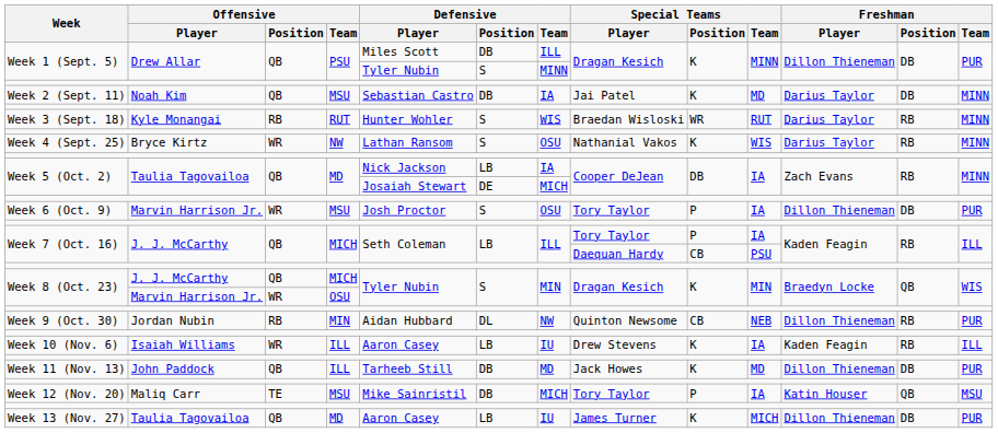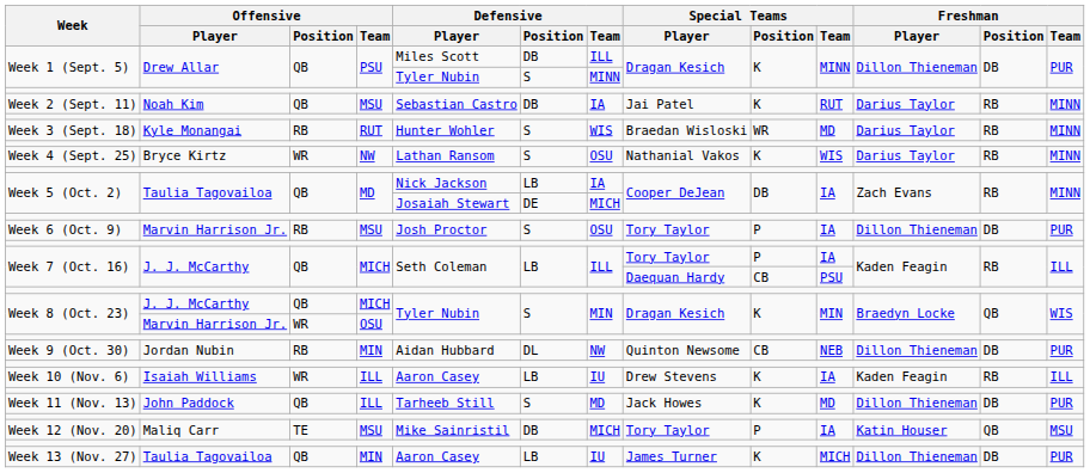Week 2 (Sept. 11) | Special Teams / Team: MD -> RUT
Week 2 (Sept. 11) | Freshman / Position: DB -> RB
Week 3 (Sept. 18) | Special Teams / Team: RUT -> MD
Week 6 (Oct. 9) | Offensive / Position: WR -> RB
Week 9 (Oct. 30) | Freshman / Position: RB -> DB
Week 11 (Nov. 13) | Defensive / Position: DB -> S
Week 13 (Nov. 27) | Offensive / Team: MD -> MIN
